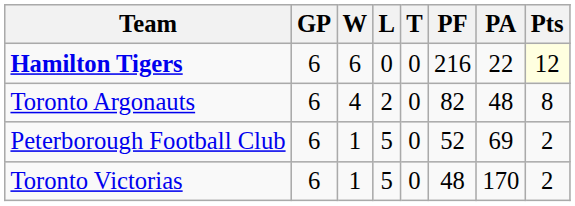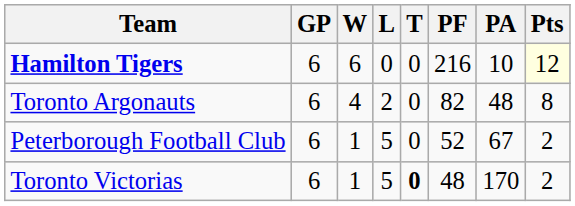Hamilton Tigers | PA: 22 -> 10
Peterborough Football Club | PA: 69 -> 67
Toronto Victorias | T: normal -> bold
